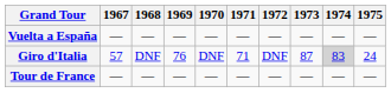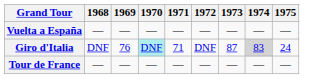- column: 1967 | — | 57 | —
Giro d'Italia | 1970: no background -> paleturquoise background
